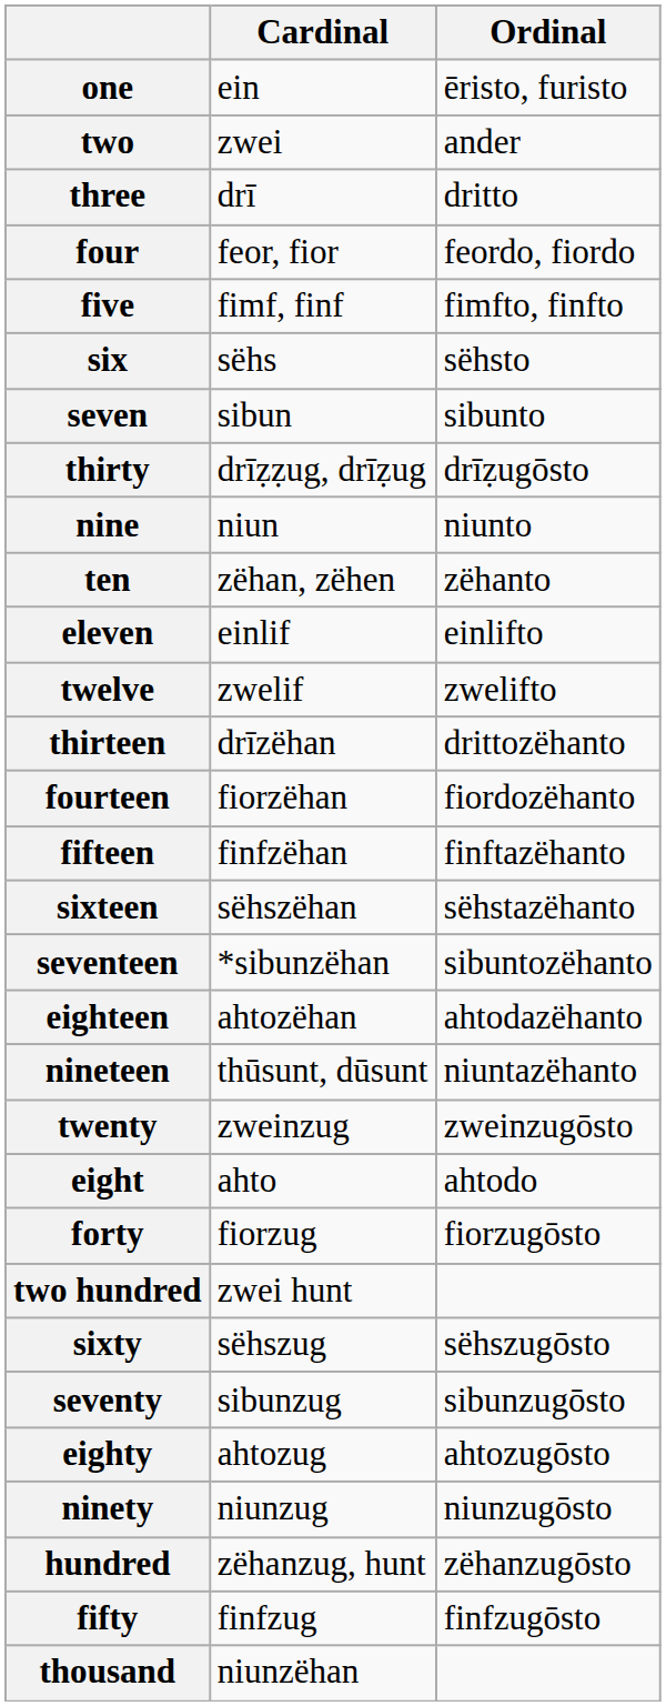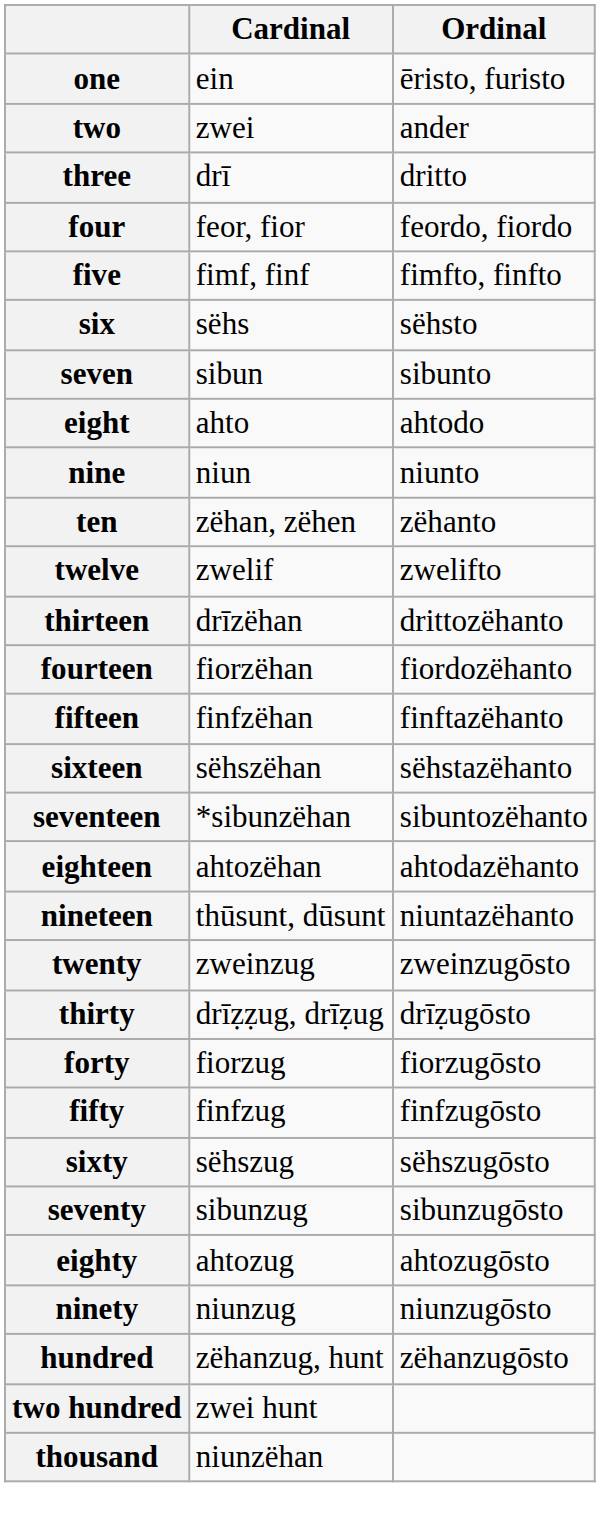rows swapped: eight <-> thirty
- row: eleven | einlif | einlifto
rows swapped: fifty <-> two hundred
